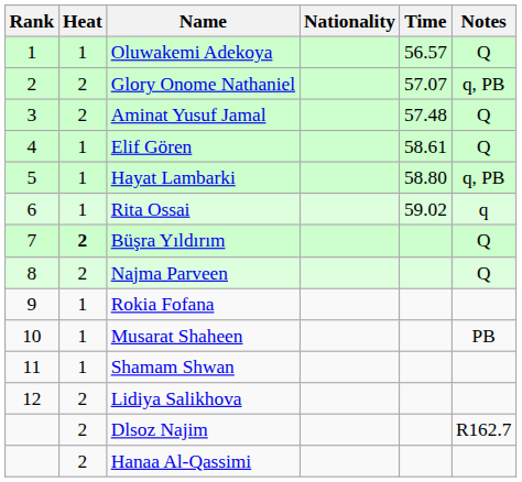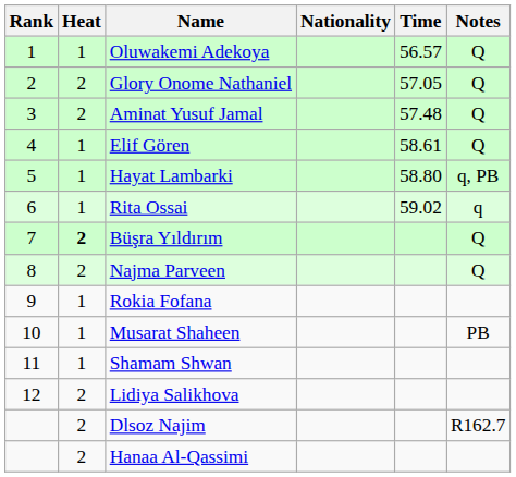Glory Onome Nathaniel | Time: 57.07 -> 57.05
Glory Onome Nathaniel | Notes: q, PB -> Q
